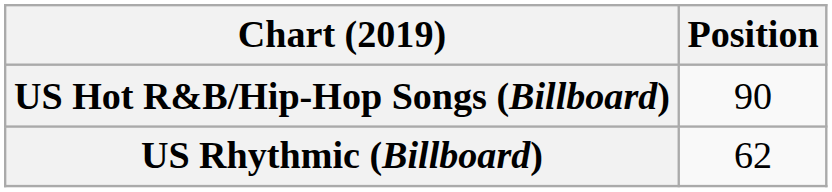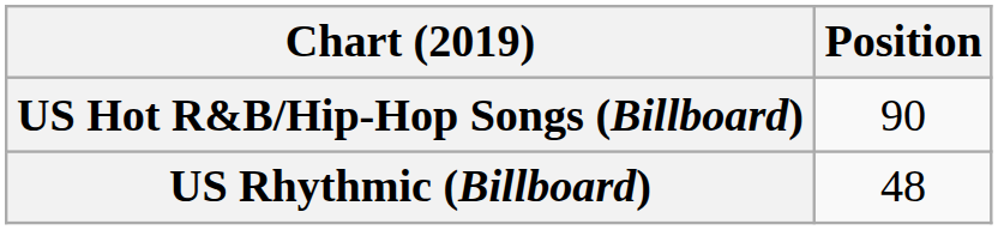US Rhythmic (Billboard) | Position: 62 -> 48
